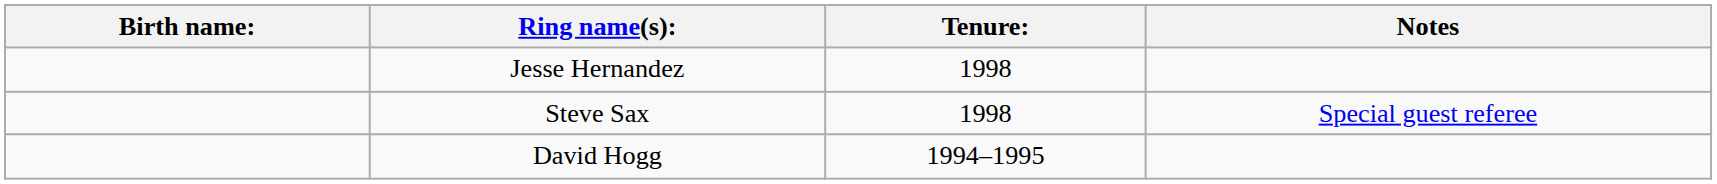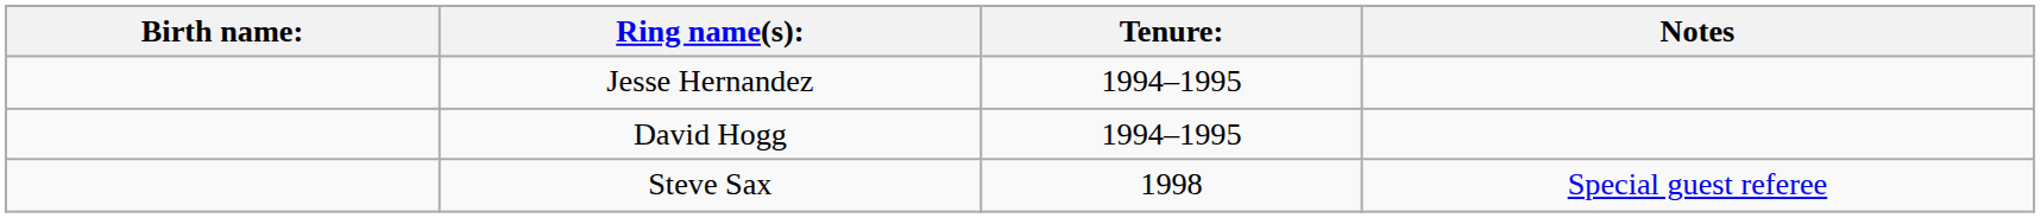Jesse Hernandez | Tenure:: 1998 -> 1994–1995
rows swapped: Steve Sax <-> David Hogg
